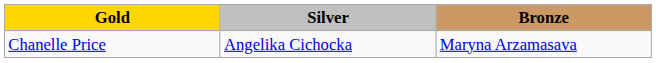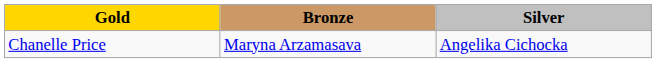columns swapped: Silver <-> Bronze
